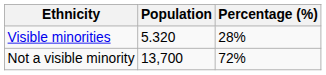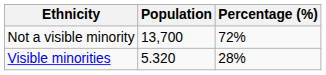rows swapped: Not a visible minority <-> Visible minorities
